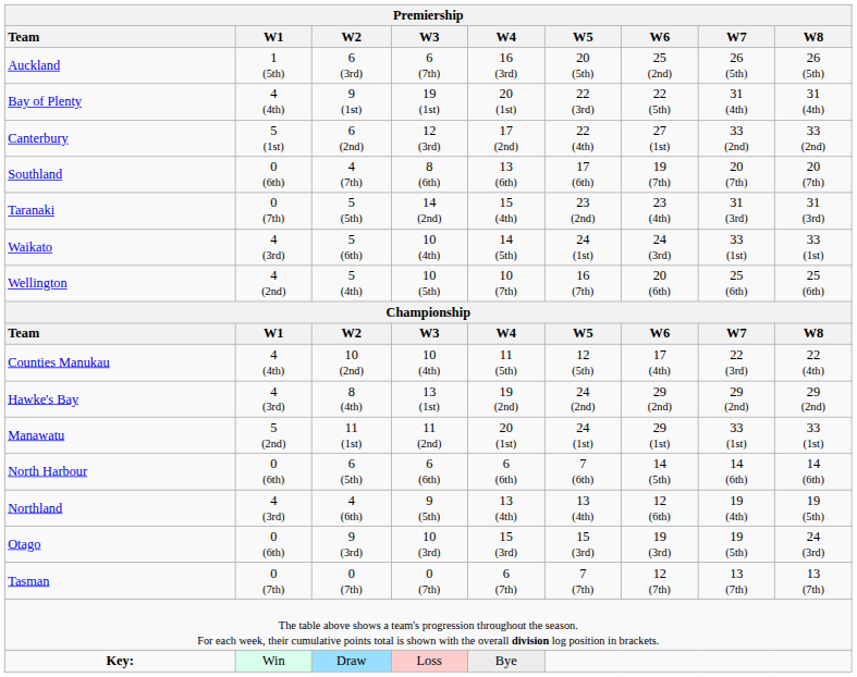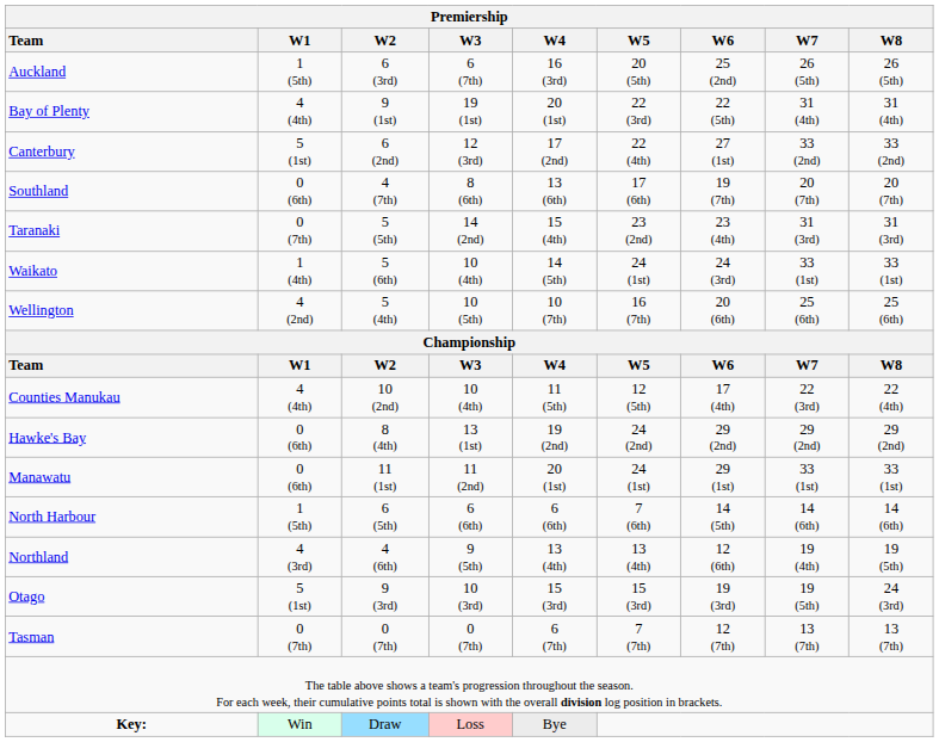Waikato | W1: 4 (3rd) -> 1 (4th)
Hawke's Bay | W1: 4 (3rd) -> 0 (6th)
Manawatu | W1: 5 (2nd) -> 0 (6th)
North Harbour | W1: 0 (6th) -> 1 (5th)
Otago | W1: 0 (6th) -> 5 (1st)
